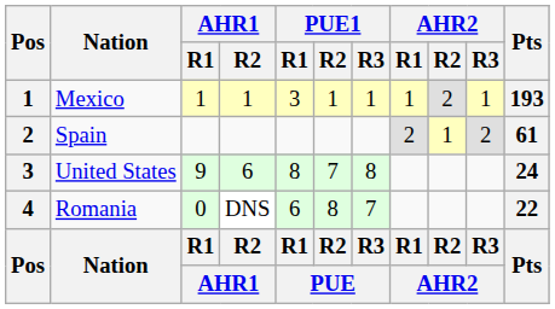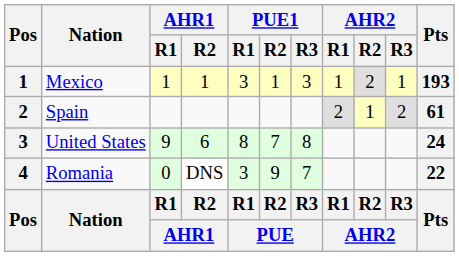Mexico | PUE1 / R3: 1 -> 3
Romania | PUE1 / R1: 6 -> 3
Romania | PUE1 / R2: 8 -> 9
